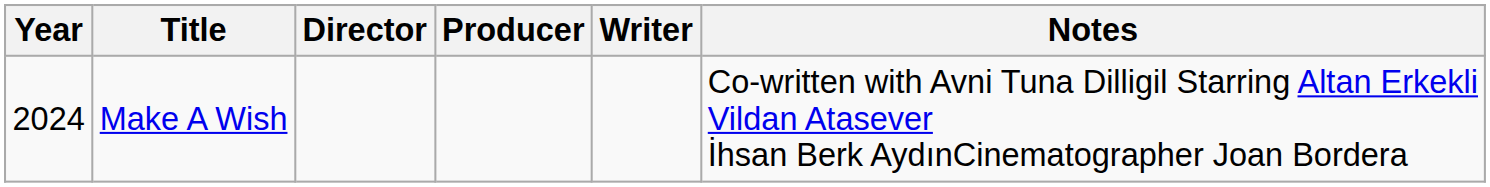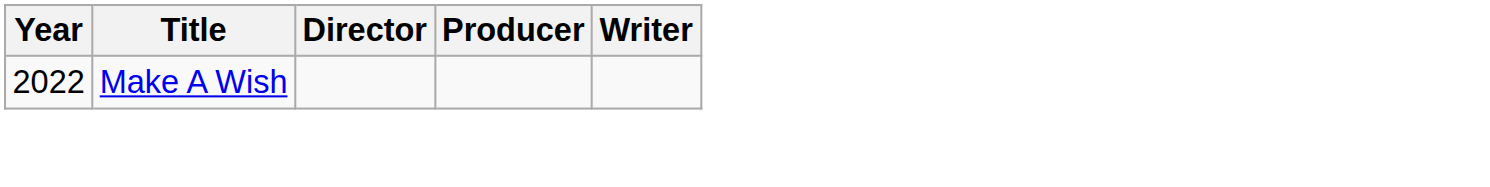- column: Notes | Co-written with Avni Tuna Dilligil Starring Altan Erkekli Vildan Atasever İhsan Berk AydınCinematographer Joan Bordera
Make A Wish | Year: 2024 -> 2022
